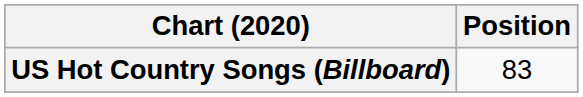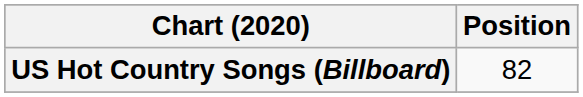US Hot Country Songs (Billboard) | Position: 83 -> 82
